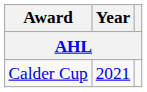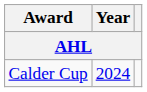Calder Cup | Year: 2021 -> 2024
